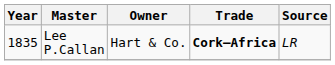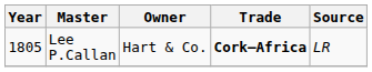Lee P.Callan | Year: 1835 -> 1805
